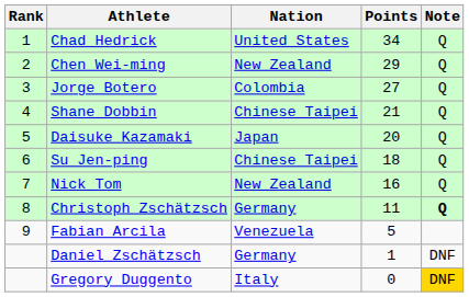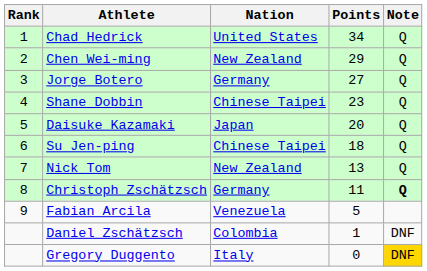Jorge Botero | Nation: Colombia -> Germany
Shane Dobbin | Points: 21 -> 23
Nick Tom | Points: 16 -> 13
Daniel Zschätzsch | Nation: Germany -> Colombia
